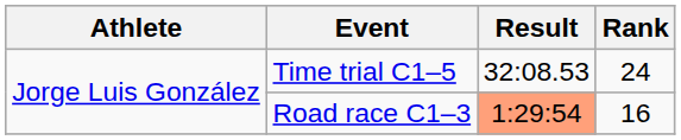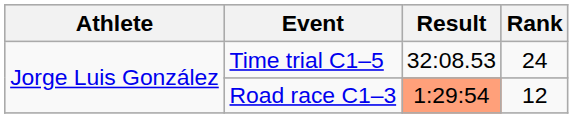Road race C1–3 | Rank: 16 -> 12
